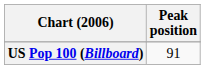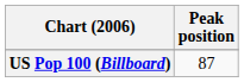US Pop 100 (Billboard) | Peak position: 91 -> 87
